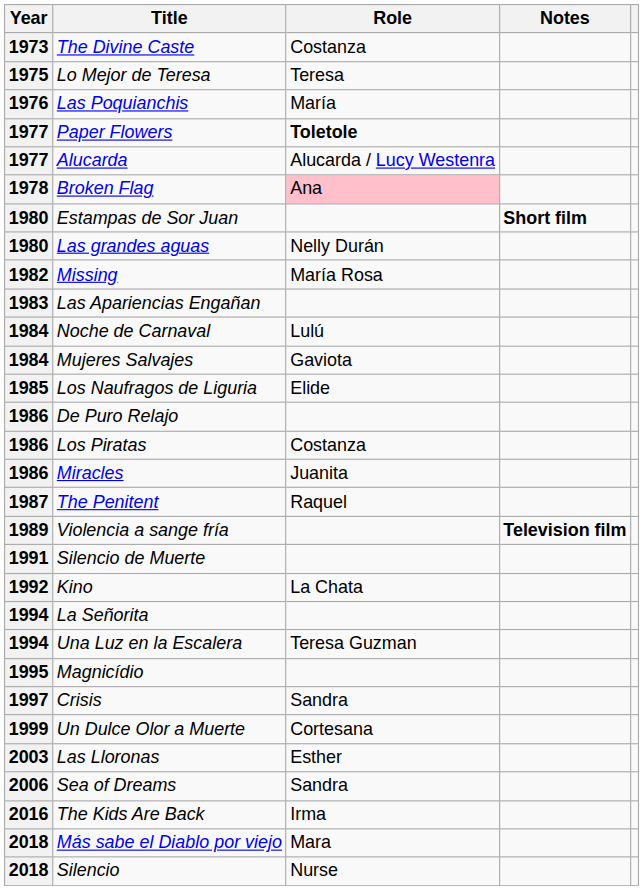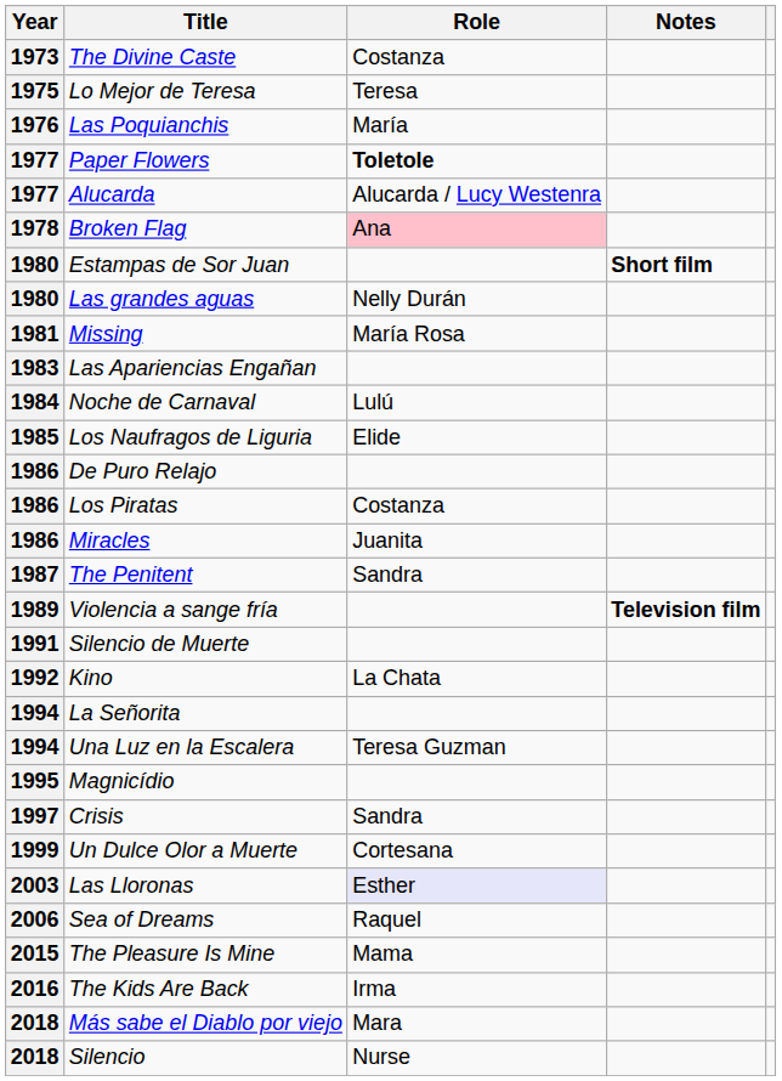Missing | Year: 1982 -> 1981
- row: 1984 | Mujeres Salvajes | Gaviota
The Penitent | Role: Raquel -> Sandra
Las Lloronas | Role: no background -> lavender background
Sea of Dreams | Role: Sandra -> Raquel
+ row: 2015 | The Pleasure Is Mine | Mama
